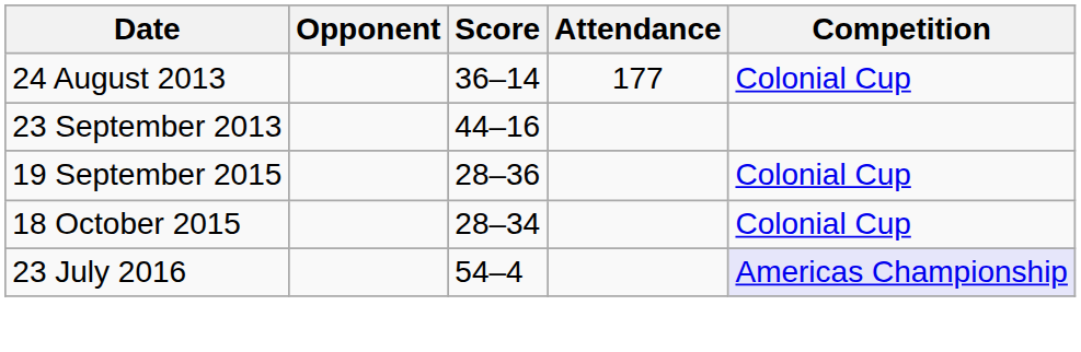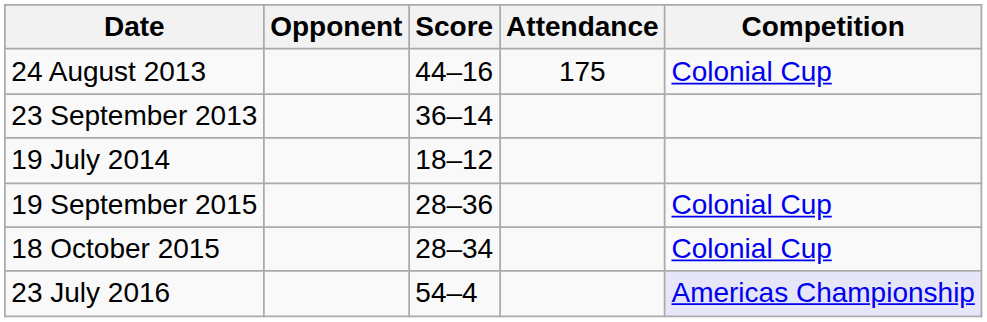24 August 2013 | Score: 36–14 -> 44–16
24 August 2013 | Attendance: 177 -> 175
23 September 2013 | Score: 44–16 -> 36–14
+ row: 19 July 2014 | 18–12
